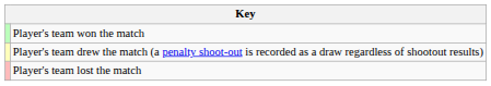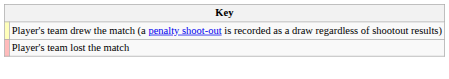- row: Player's team won the match
